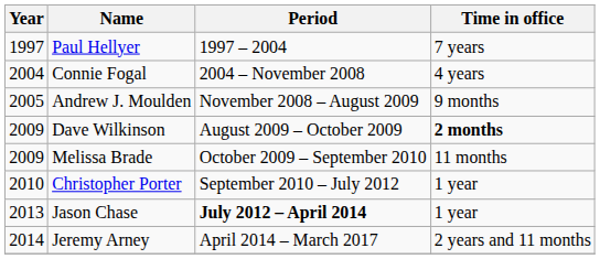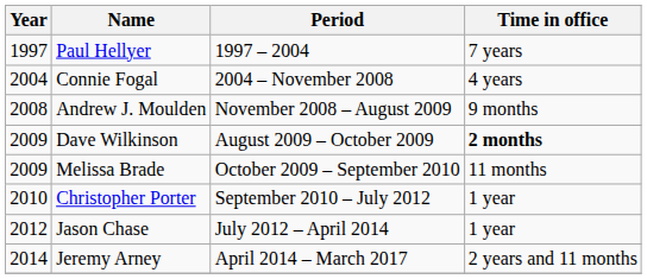Andrew J. Moulden | Year: 2005 -> 2008
Jason Chase | Year: 2013 -> 2012
Jason Chase | Period: bold -> normal
